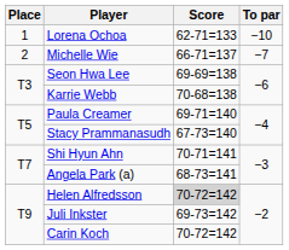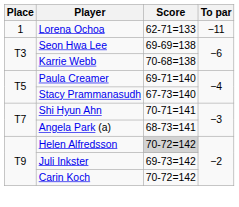Lorena Ochoa | To par: −10 -> −11
- row: 2 | Michelle Wie | 66-71=137 | −7
